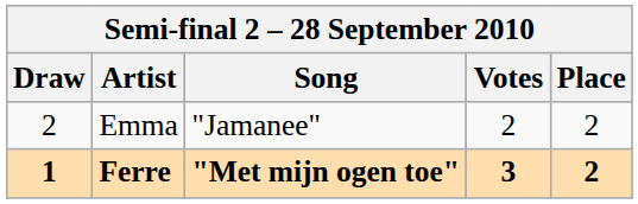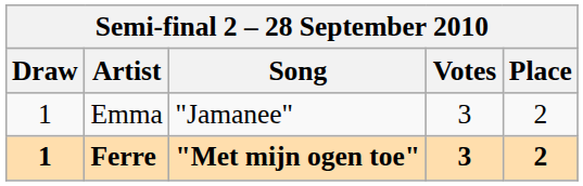Emma | Draw: 2 -> 1
Emma | Votes: 2 -> 3
